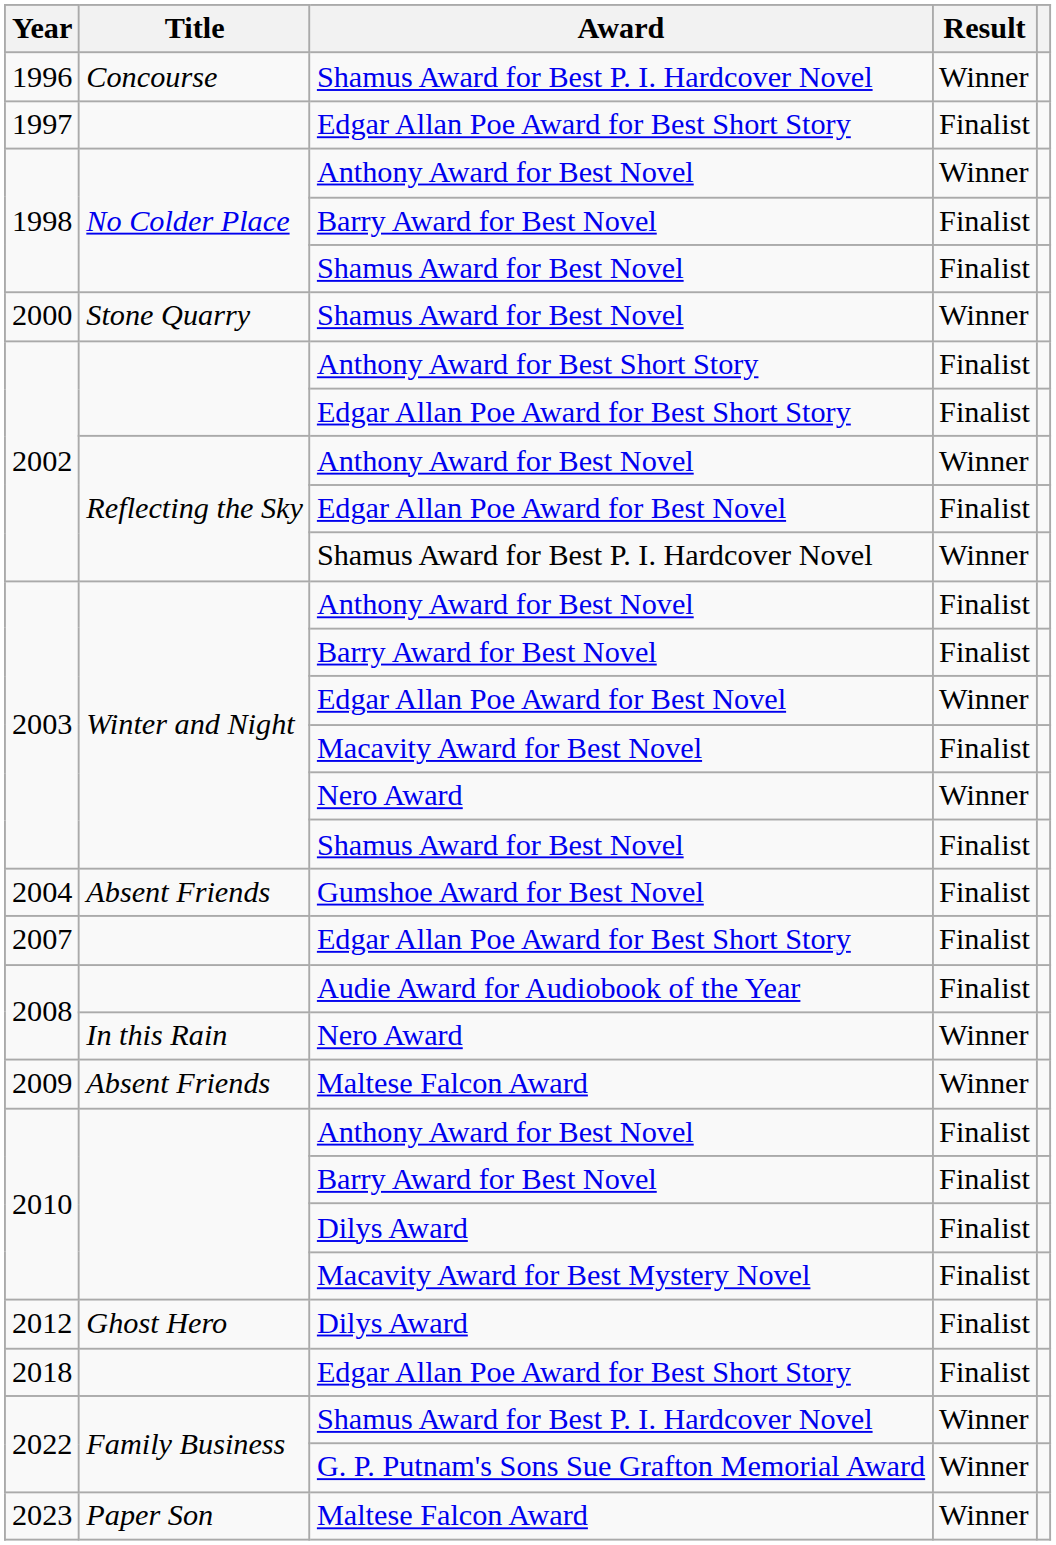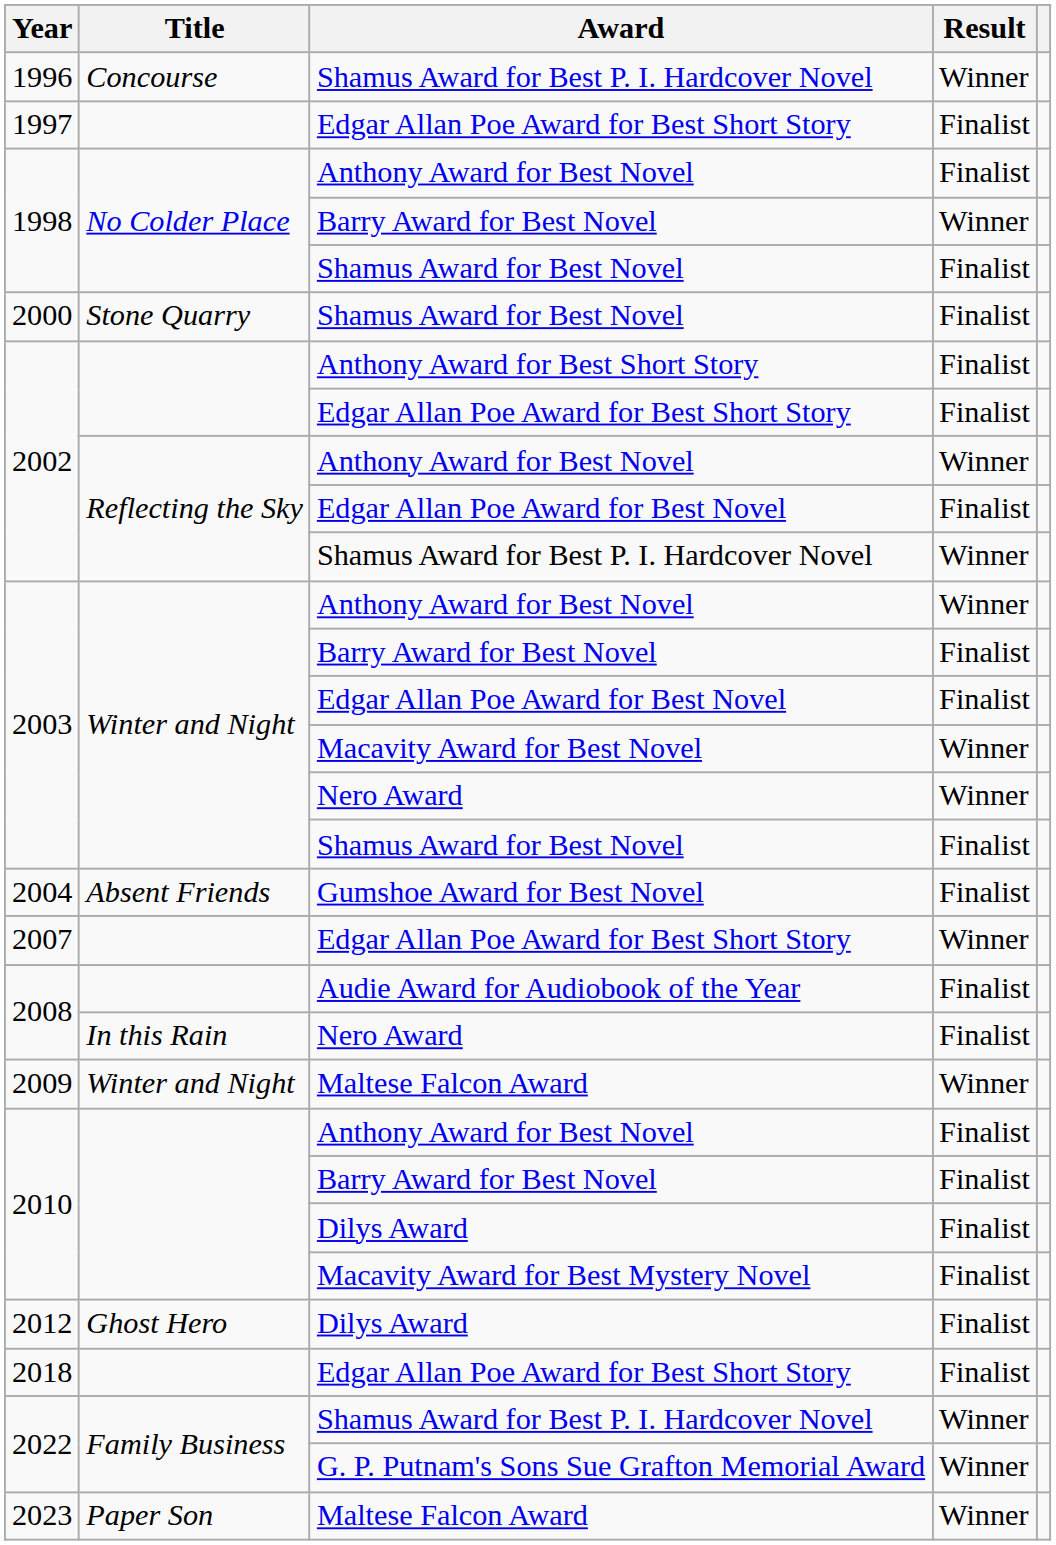1998 / Anthony Award for Best Novel | Result: Winner -> Finalist
1998 / Barry Award for Best Novel | Result: Finalist -> Winner
2000 | Result: Winner -> Finalist
2003 / Anthony Award for Best Novel | Result: Finalist -> Winner
2003 / Edgar Allan Poe Award for Best Novel | Result: Winner -> Finalist
2003 / Macavity Award for Best Novel | Result: Finalist -> Winner
2007 | Result: Finalist -> Winner
2008 / Nero Award | Result: Winner -> Finalist
2009 | Title: Absent Friends -> Winter and Night
